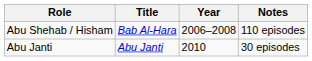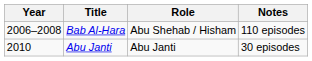columns swapped: Year <-> Role
